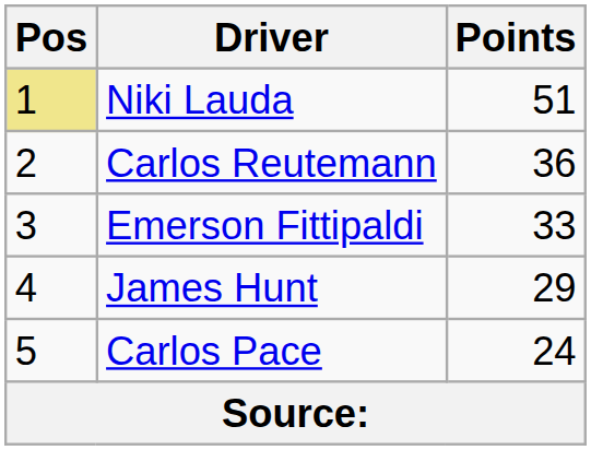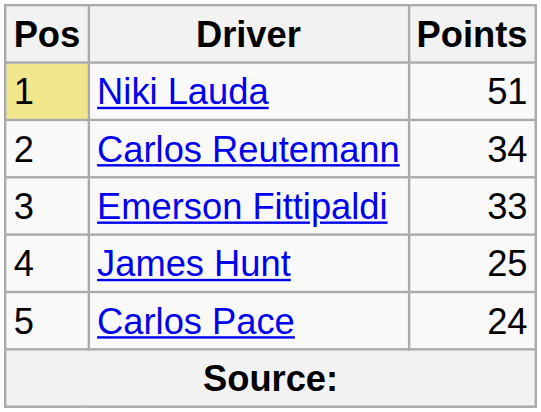Carlos Reutemann | Points: 36 -> 34
James Hunt | Points: 29 -> 25
